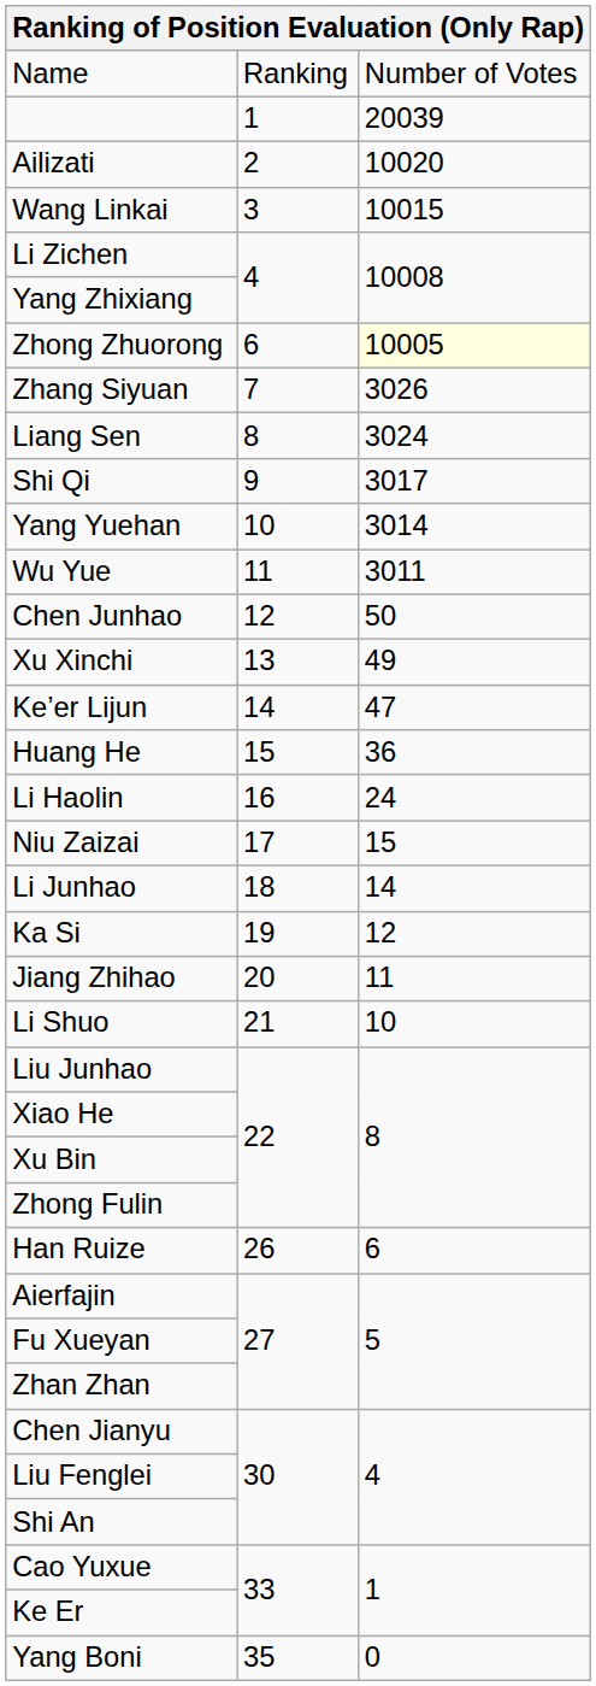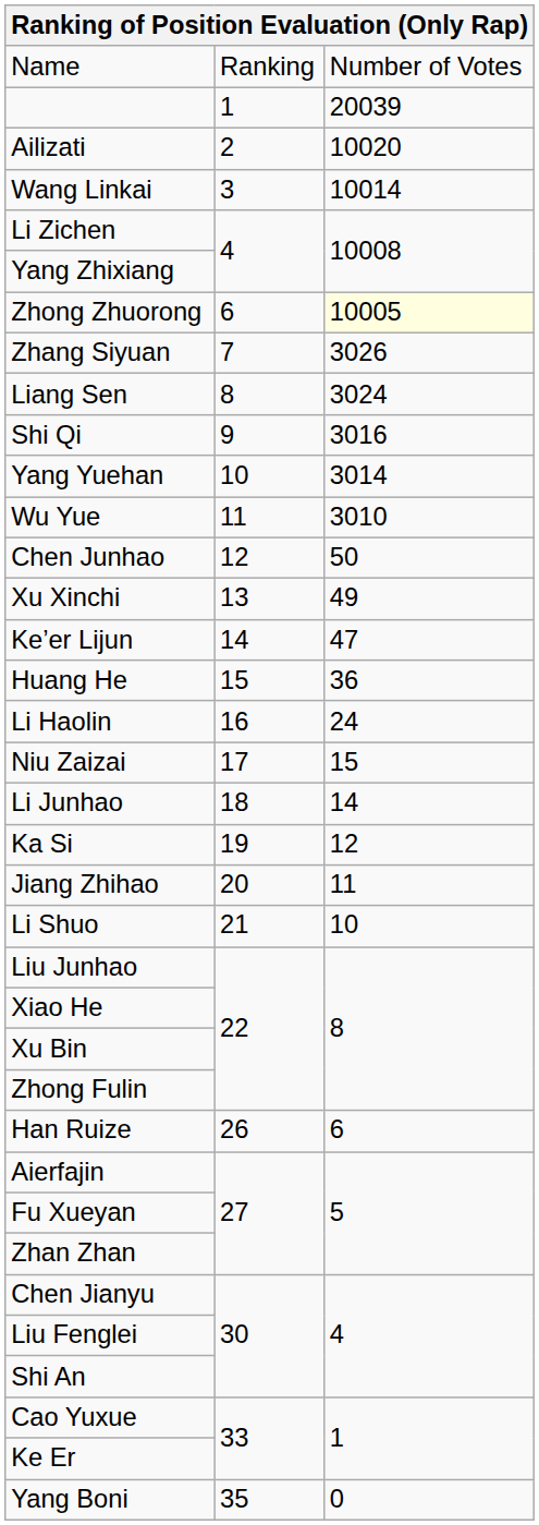Wang Linkai | column 3: 10015 -> 10014
Shi Qi | column 3: 3017 -> 3016
Wu Yue | column 3: 3011 -> 3010
